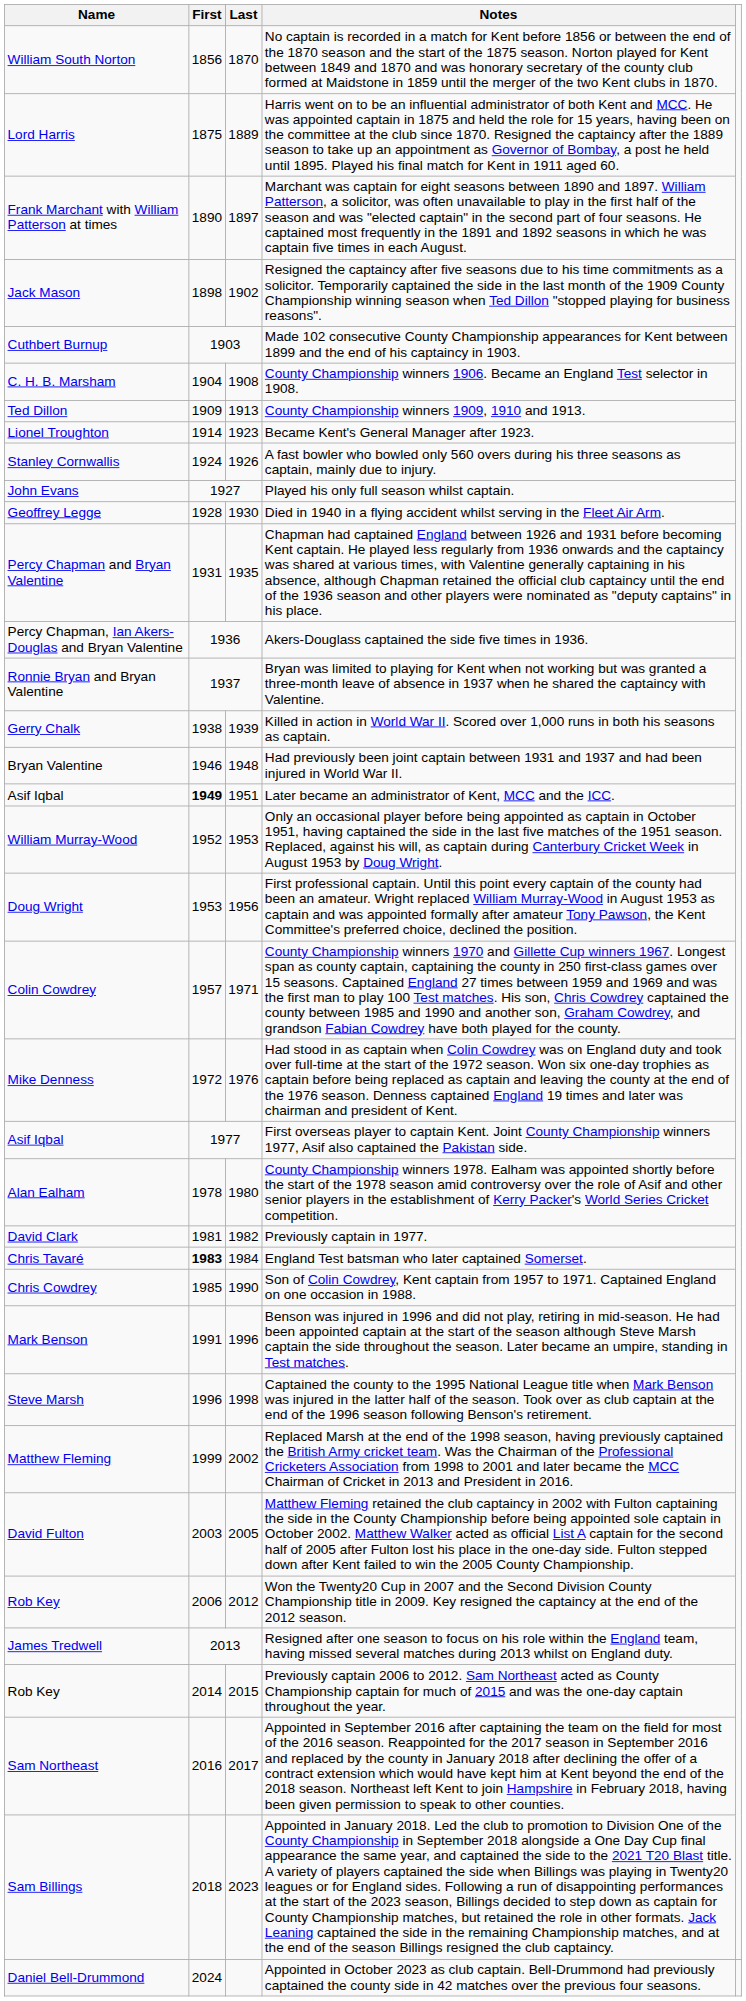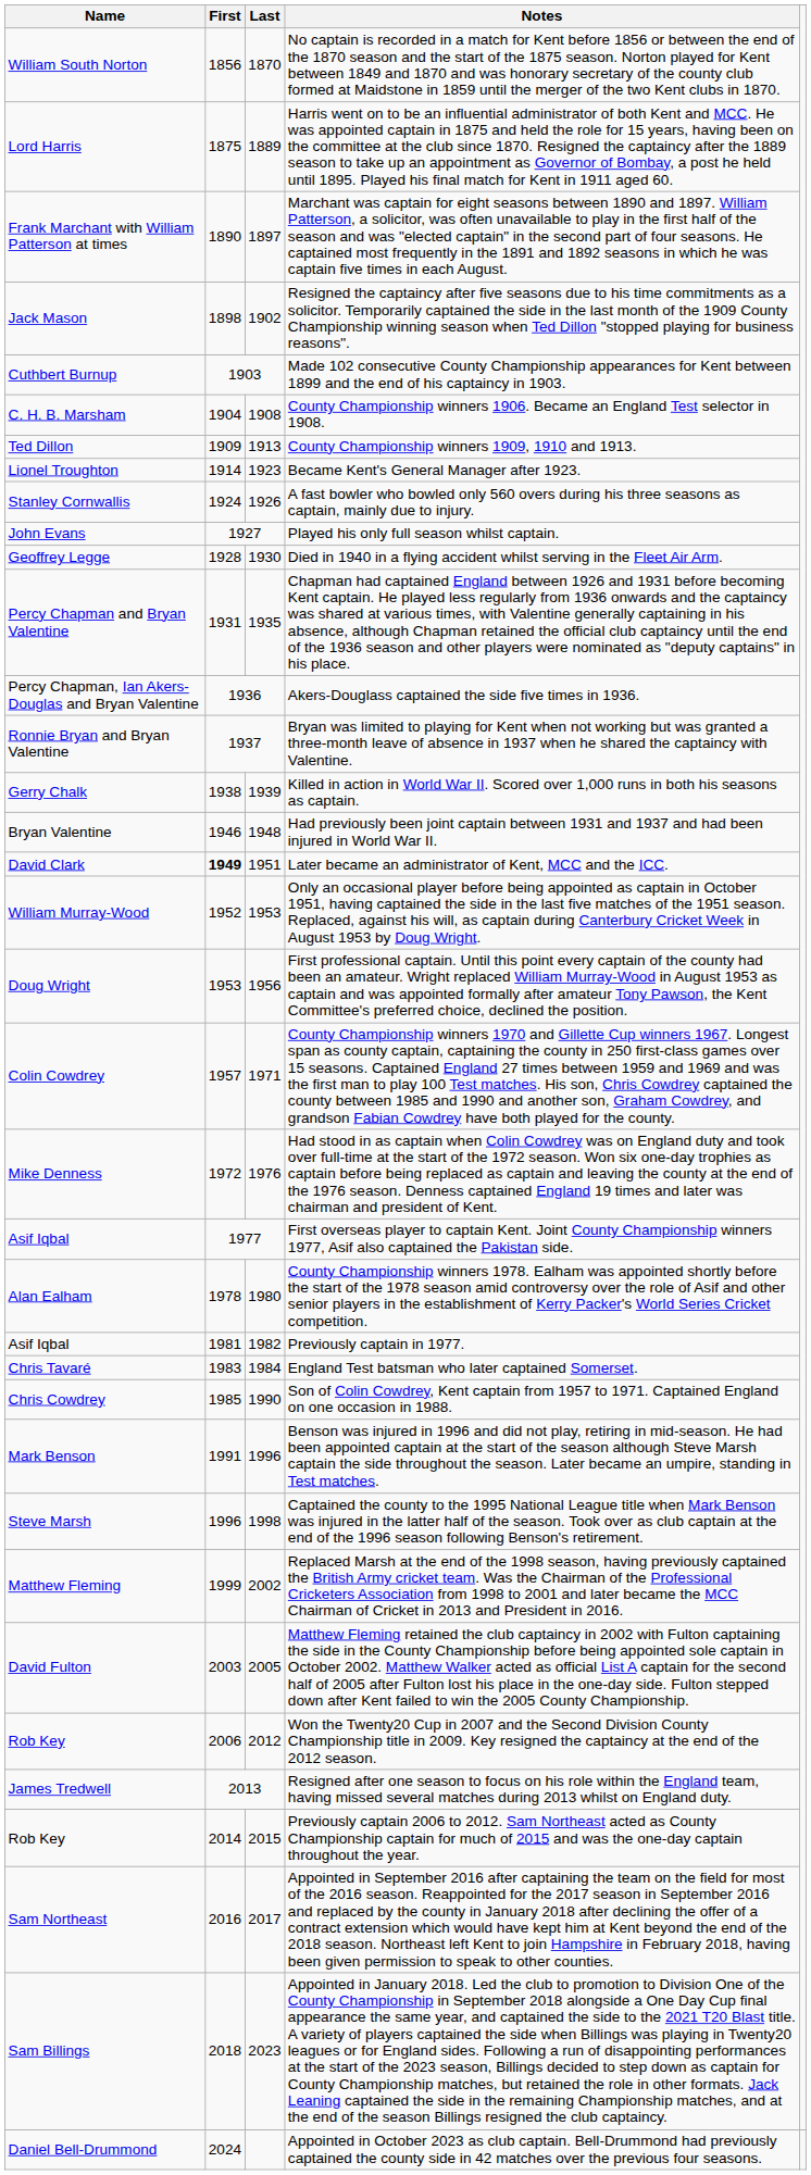Later became an administrator of Kent, MCC and the ICC. | Name: Asif Iqbal -> David Clark
Previously captain in 1977. | Name: David Clark -> Asif Iqbal
England Test batsman who later captained Somerset. | First: bold -> normal
